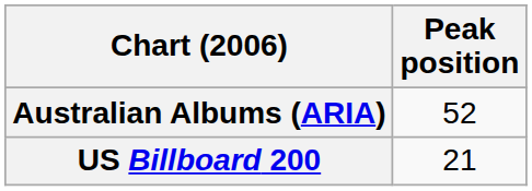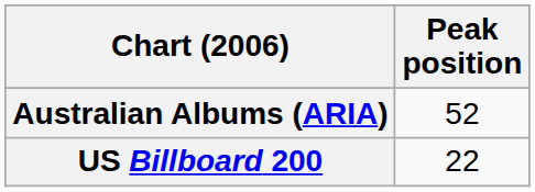US Billboard 200 | Peak position: 21 -> 22
